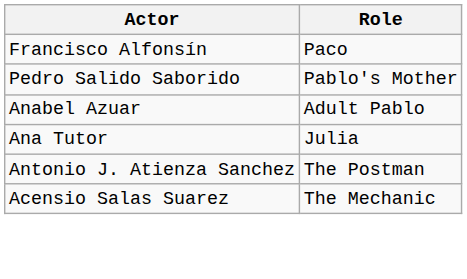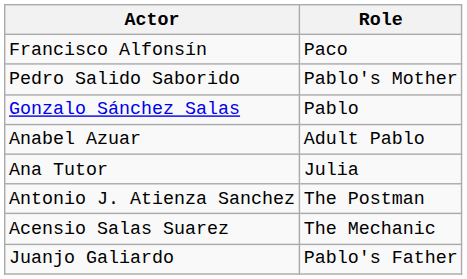+ row: Gonzalo Sánchez Salas | Pablo
+ row: Juanjo Galiardo | Pablo's Father
